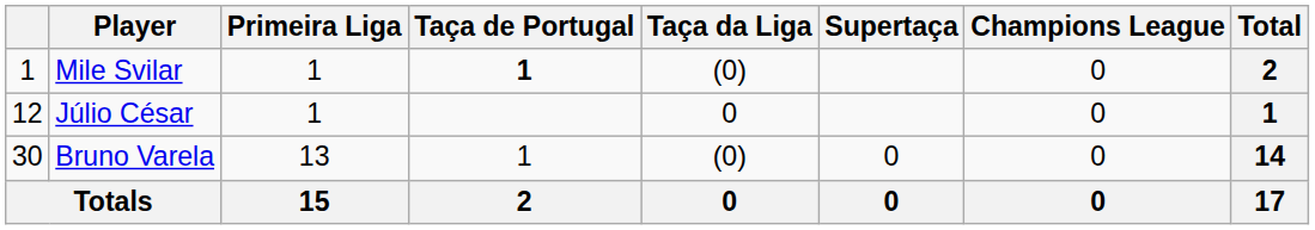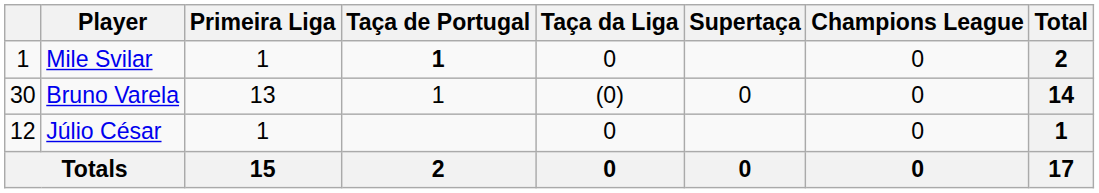Mile Svilar | Taça da Liga: (0) -> 0
rows swapped: Júlio César <-> Bruno Varela
